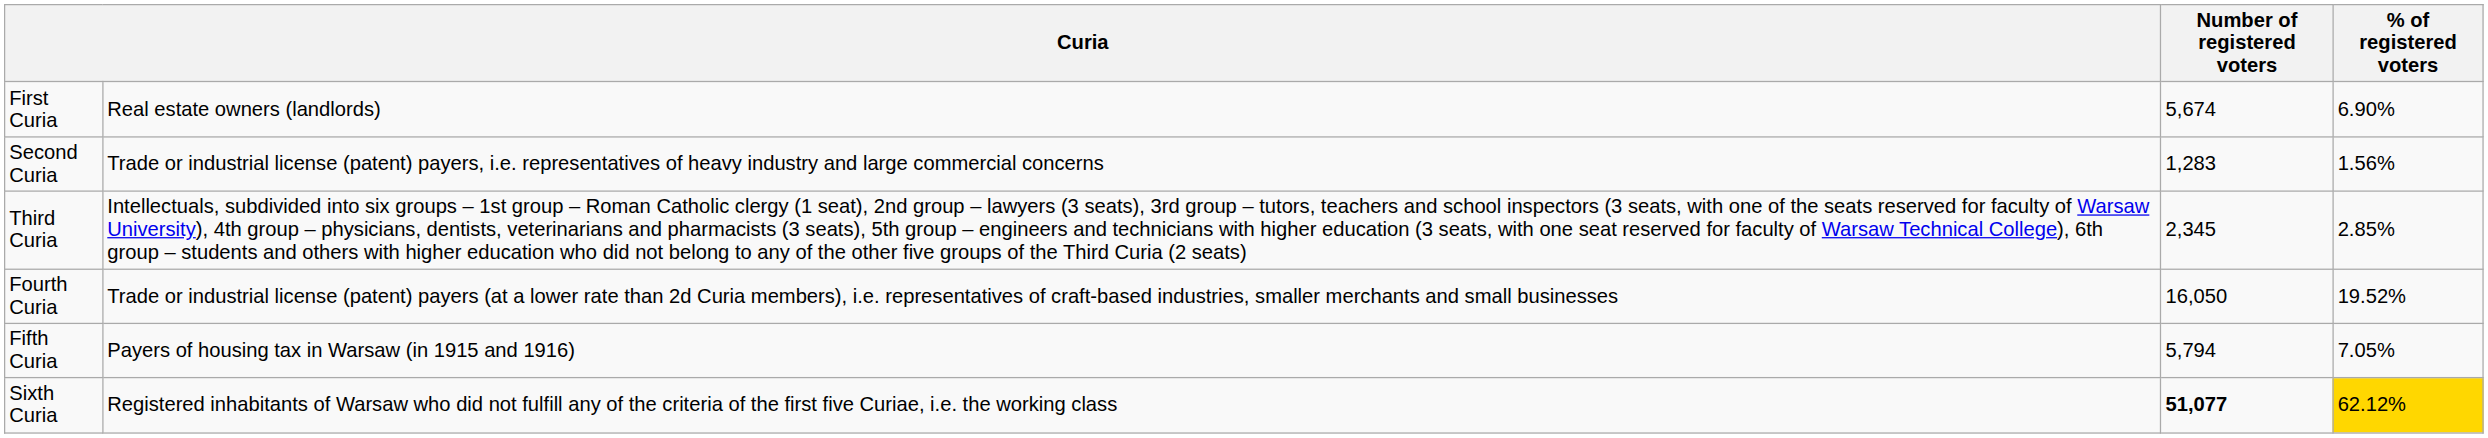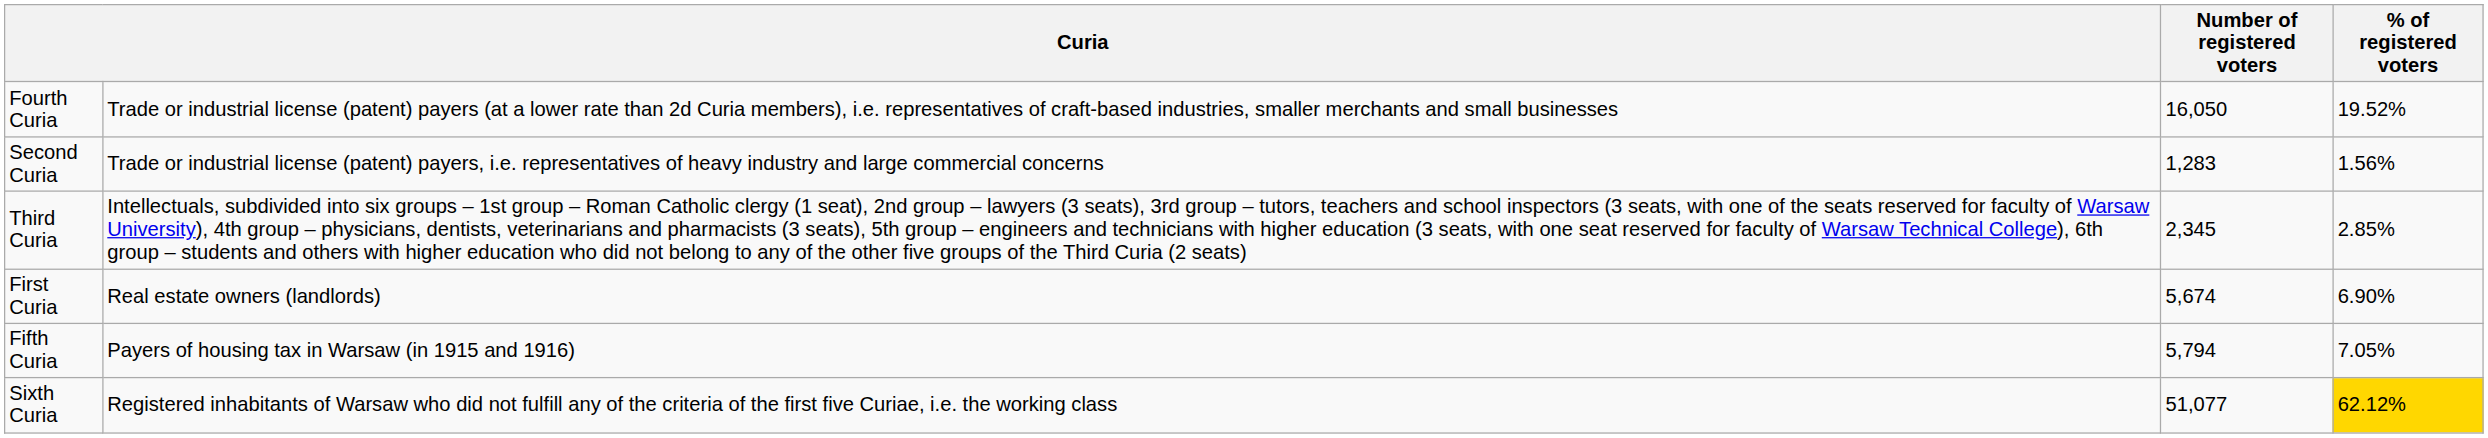rows swapped: First Curia <-> Fourth Curia
Sixth Curia | Number of registered voters: bold -> normal
